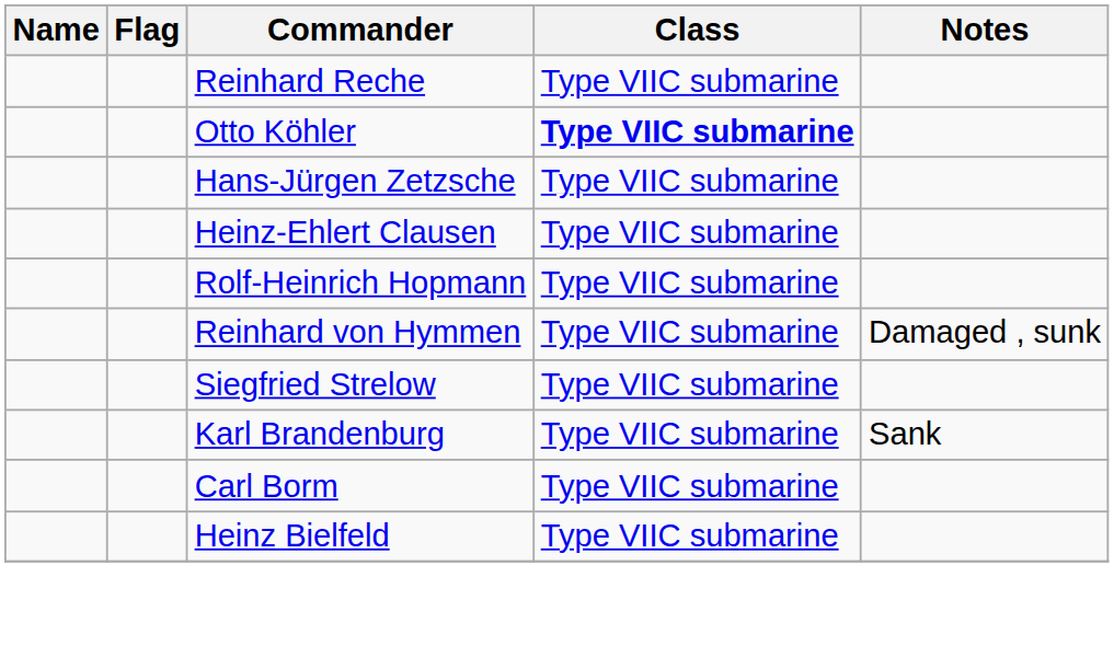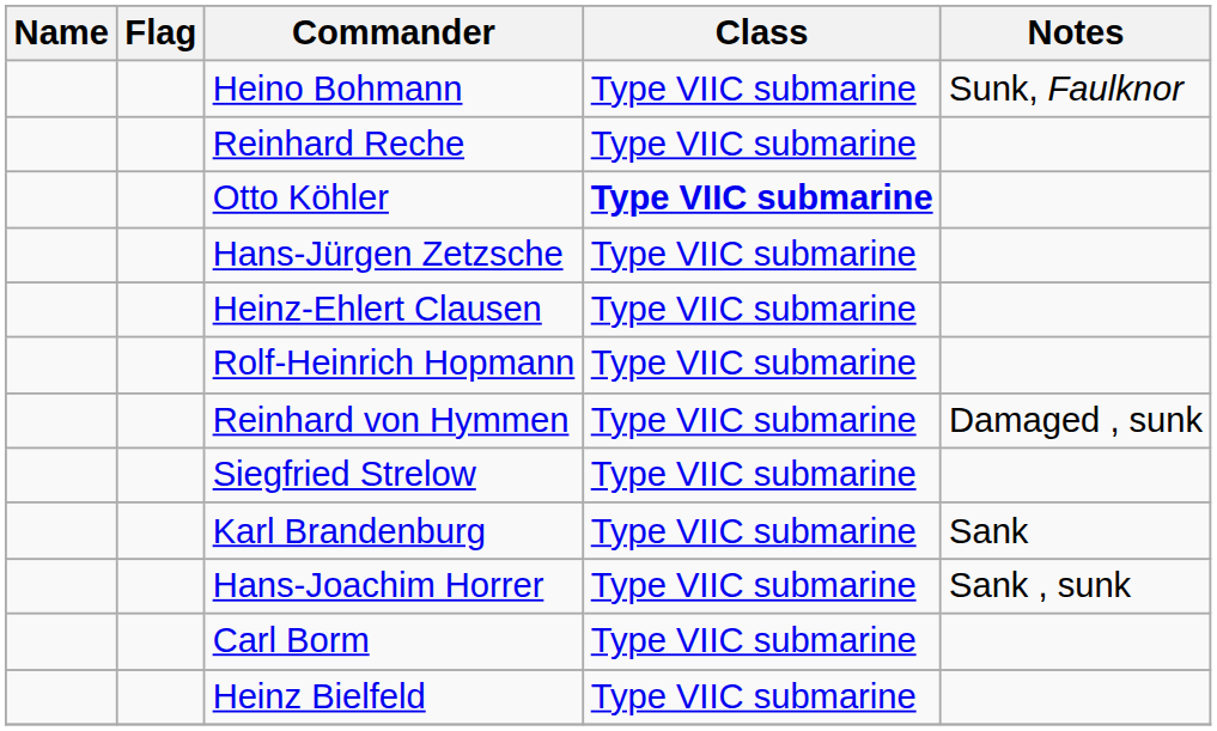+ row: Heino Bohmann | Type VIIC submarine | Sunk, Faulknor
+ row: Hans-Joachim Horrer | Type VIIC submarine | Sank , sunk
